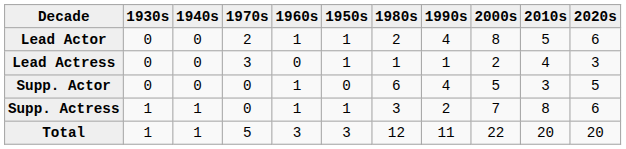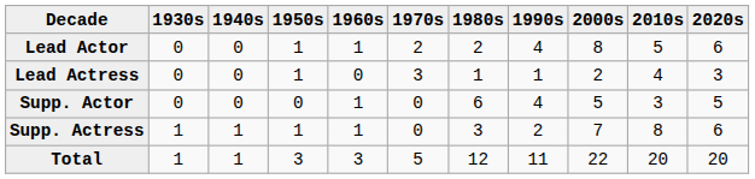columns swapped: 1950s <-> 1970s
